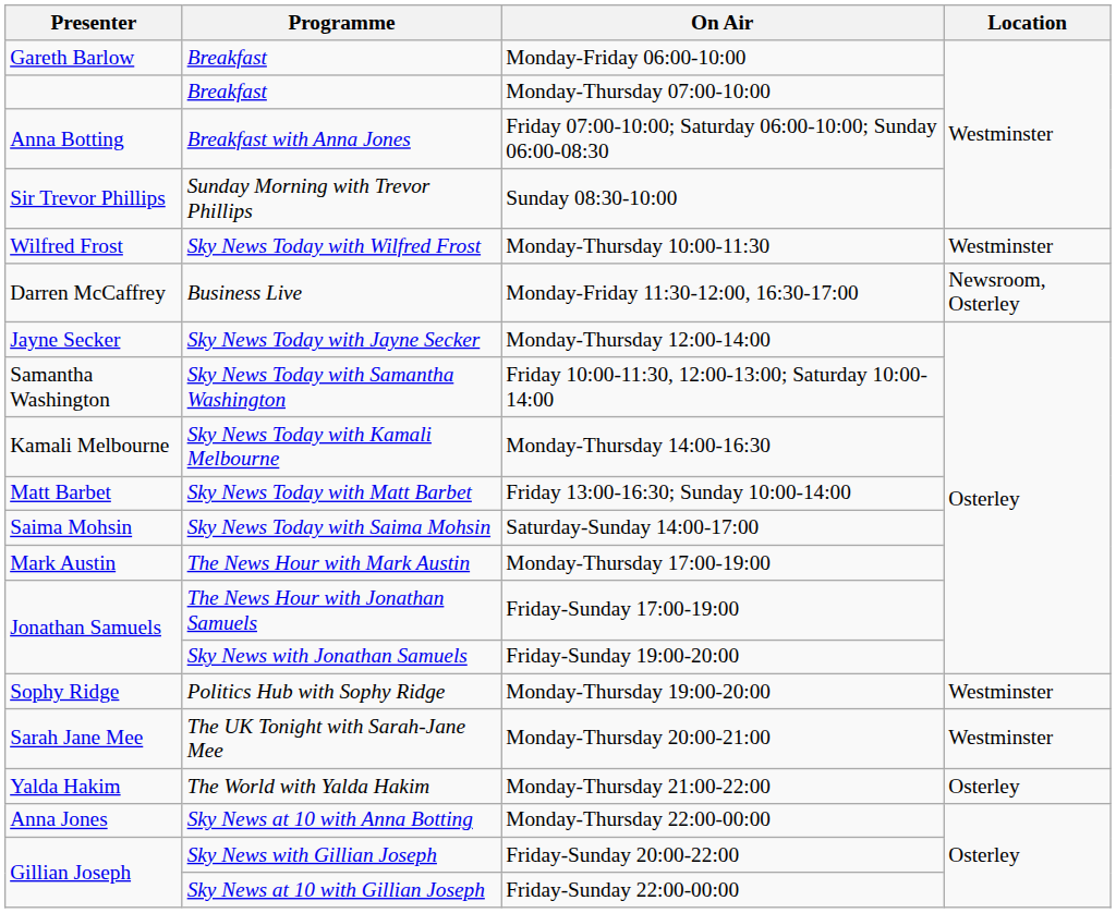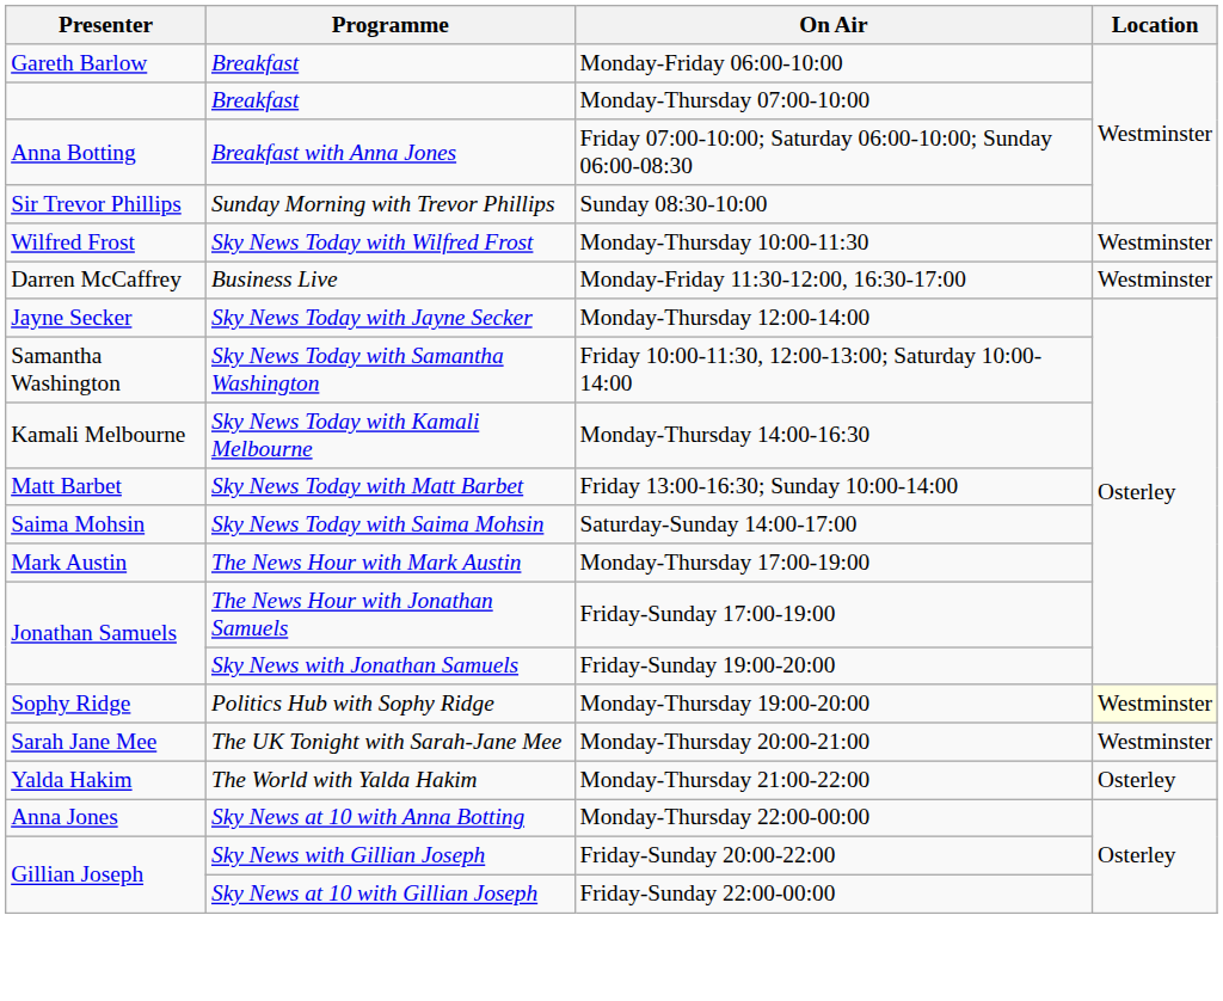Monday-Friday 11:30-12:00, 16:30-17:00 | Location: Newsroom, Osterley -> Westminster
Monday-Thursday 19:00-20:00 | Location: no background -> lightyellow background
